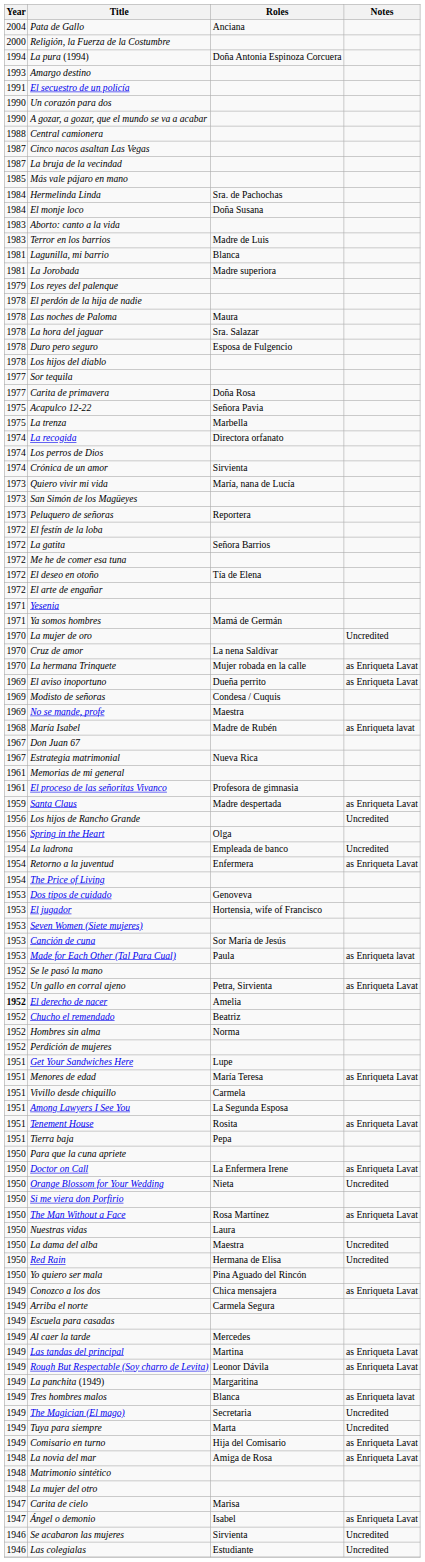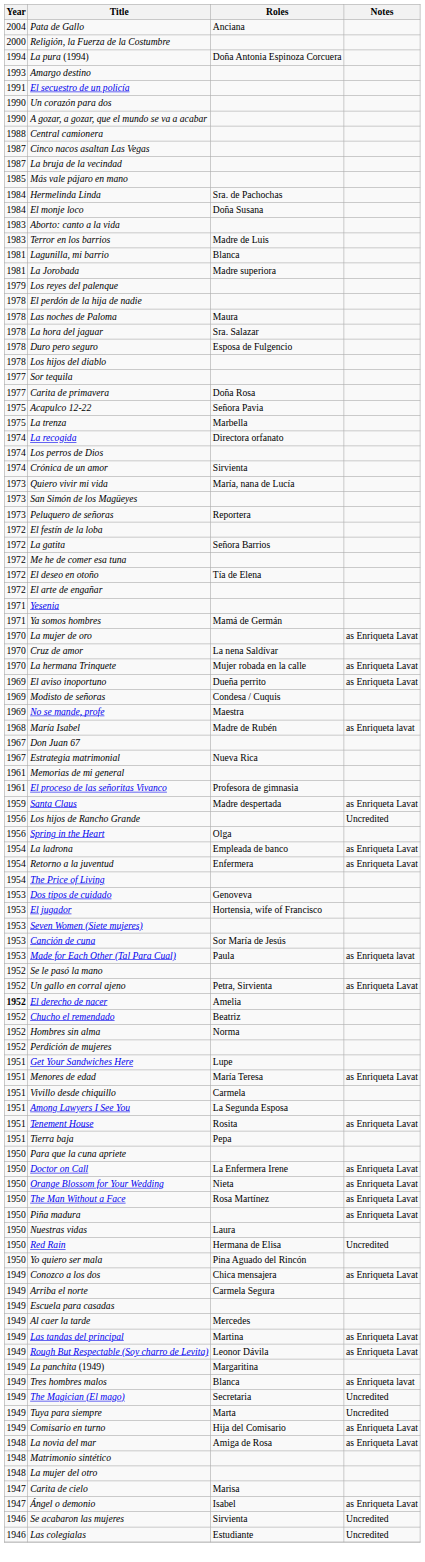La mujer de oro | Notes: Uncredited -> as Enriqueta Lavat
La ladrona | Notes: Uncredited -> as Enriqueta Lavat
Orange Blossom for Your Wedding | Notes: Uncredited -> as Enriqueta Lavat
- row: 1950 | Si me viera don Porfirio
+ row: 1950 | Piña madura | as Enriqueta Lavat
- row: 1950 | La dama del alba | Maestra | Uncredited
